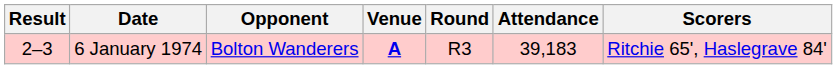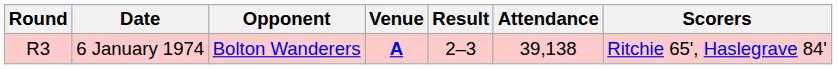columns swapped: Round <-> Result
6 January 1974 | Attendance: 39,183 -> 39,138
